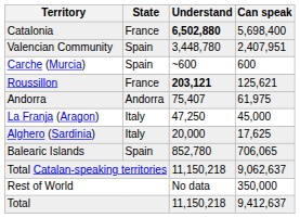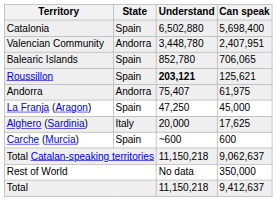Catalonia | State: France -> Spain
Catalonia | Understand: bold -> normal
Valencian Community | State: Spain -> Andorra
rows swapped: Balearic Islands <-> Carche (Murcia)
Roussillon | State: France -> Spain
La Franja (Aragon) | State: Italy -> Spain
